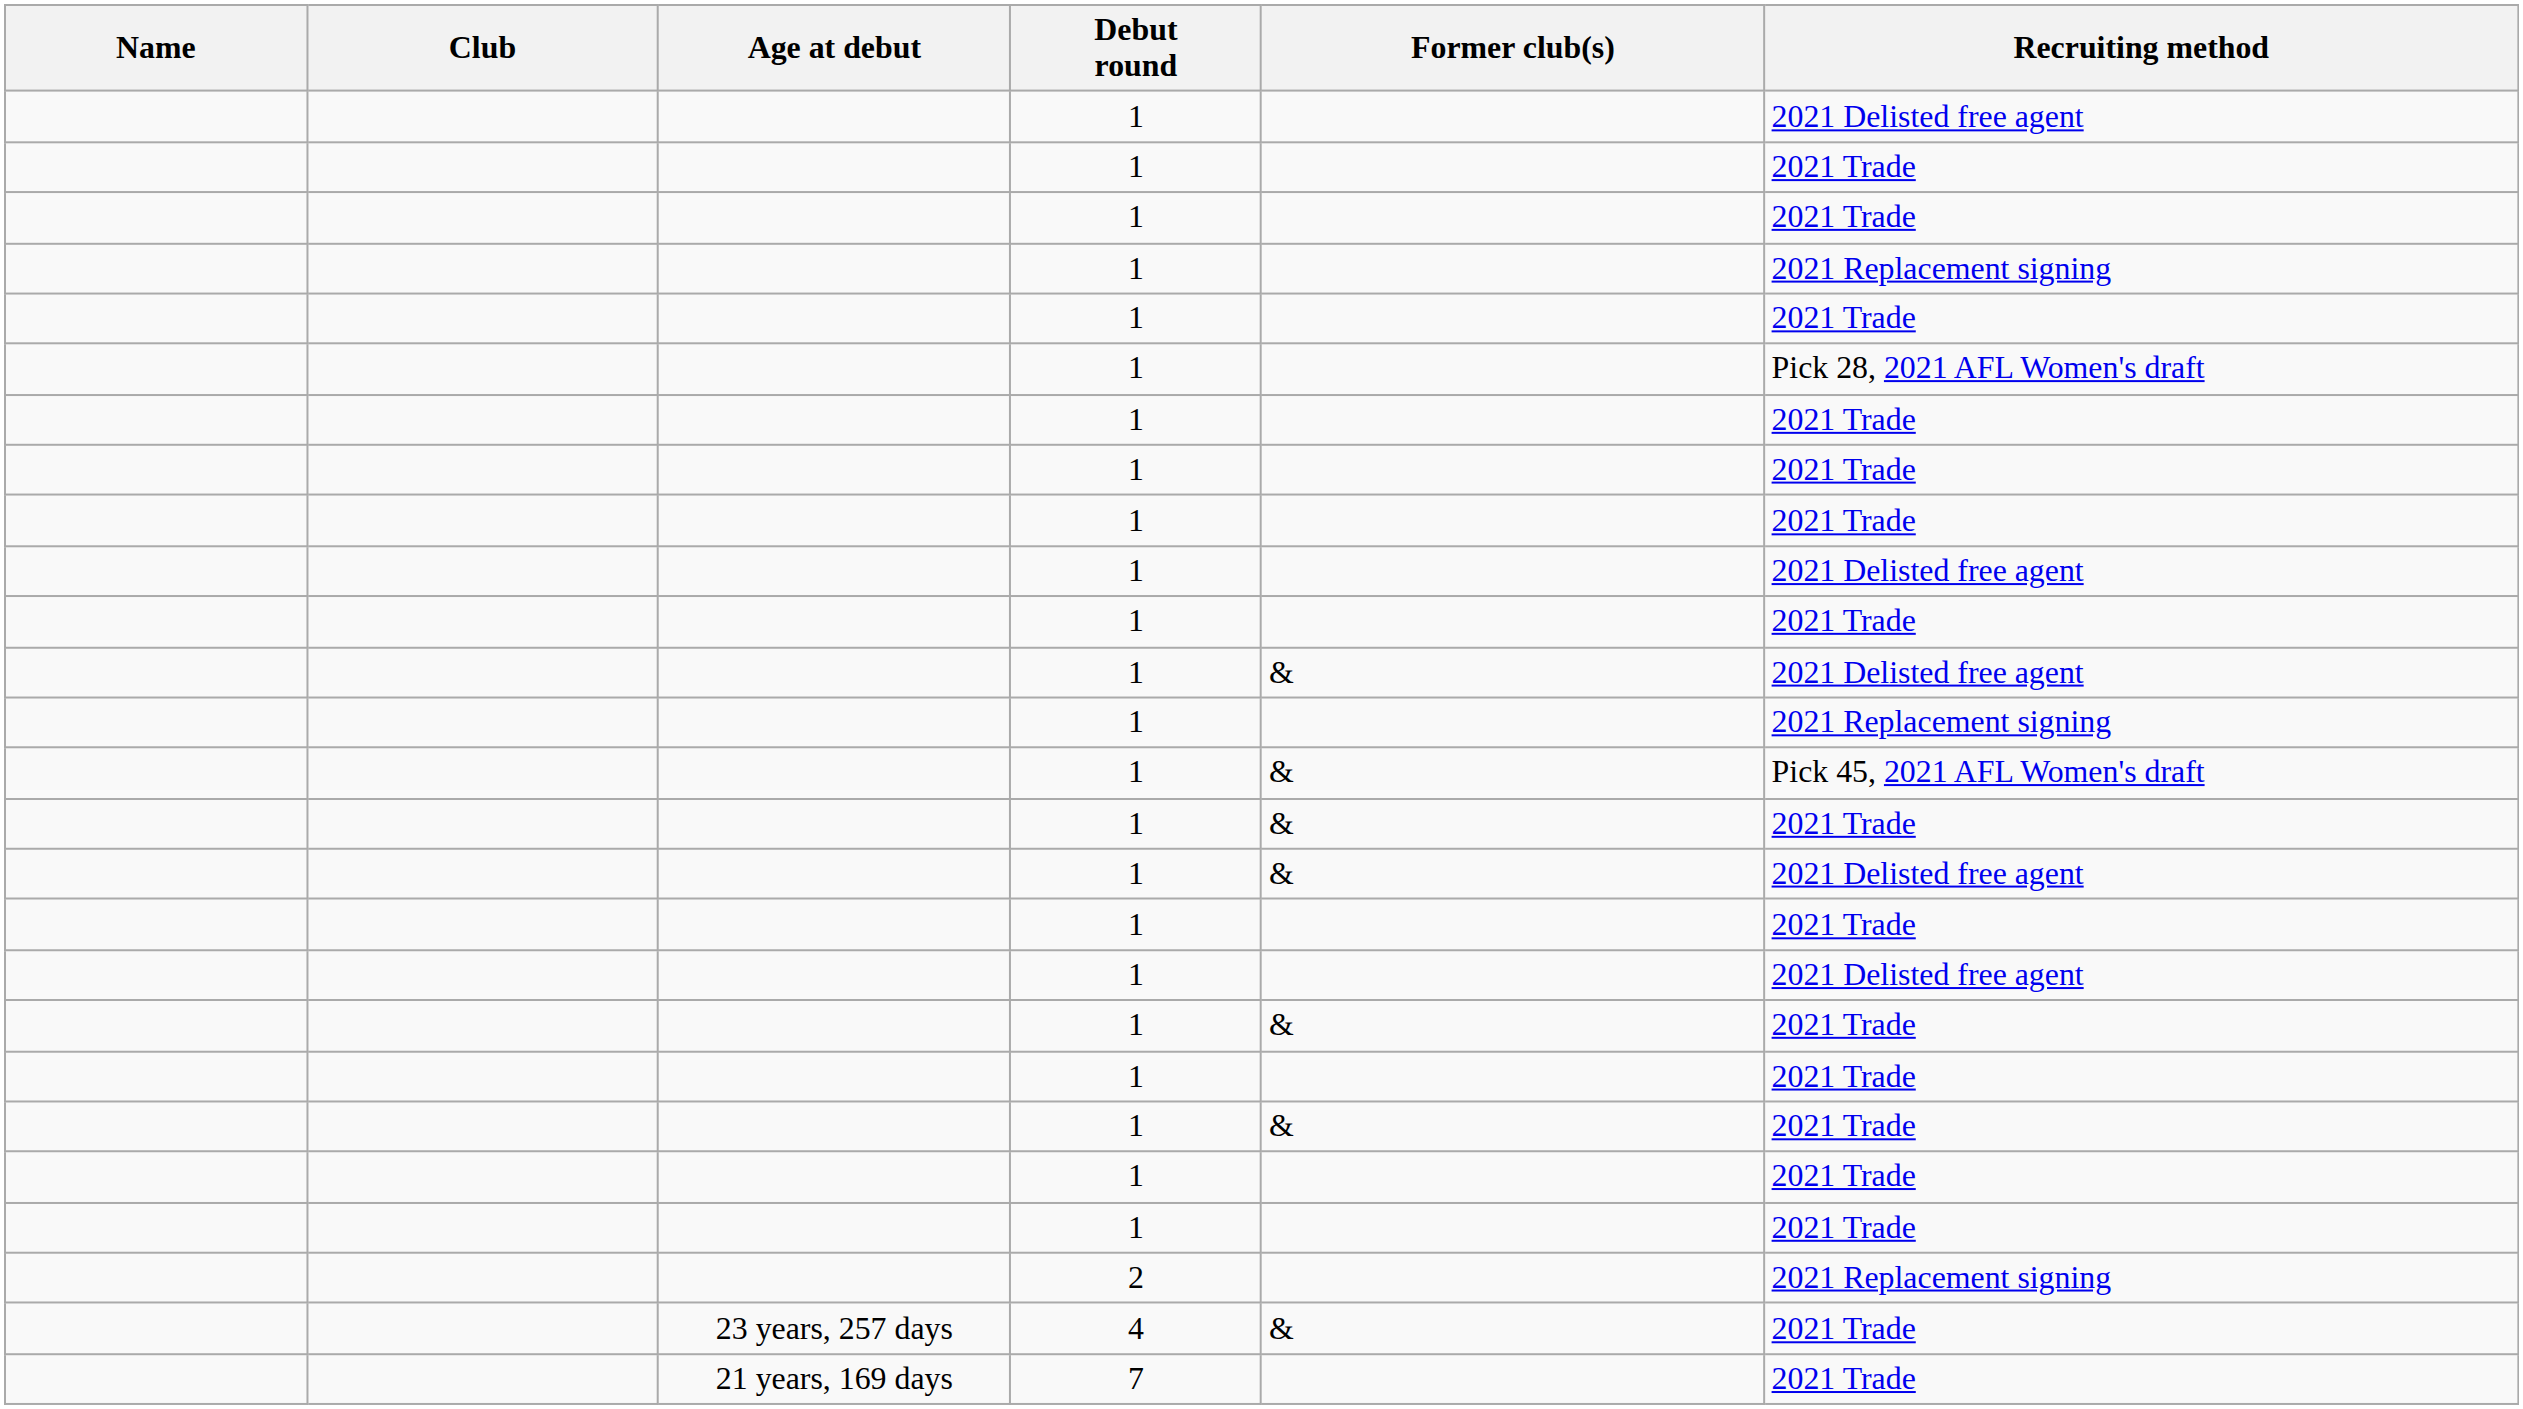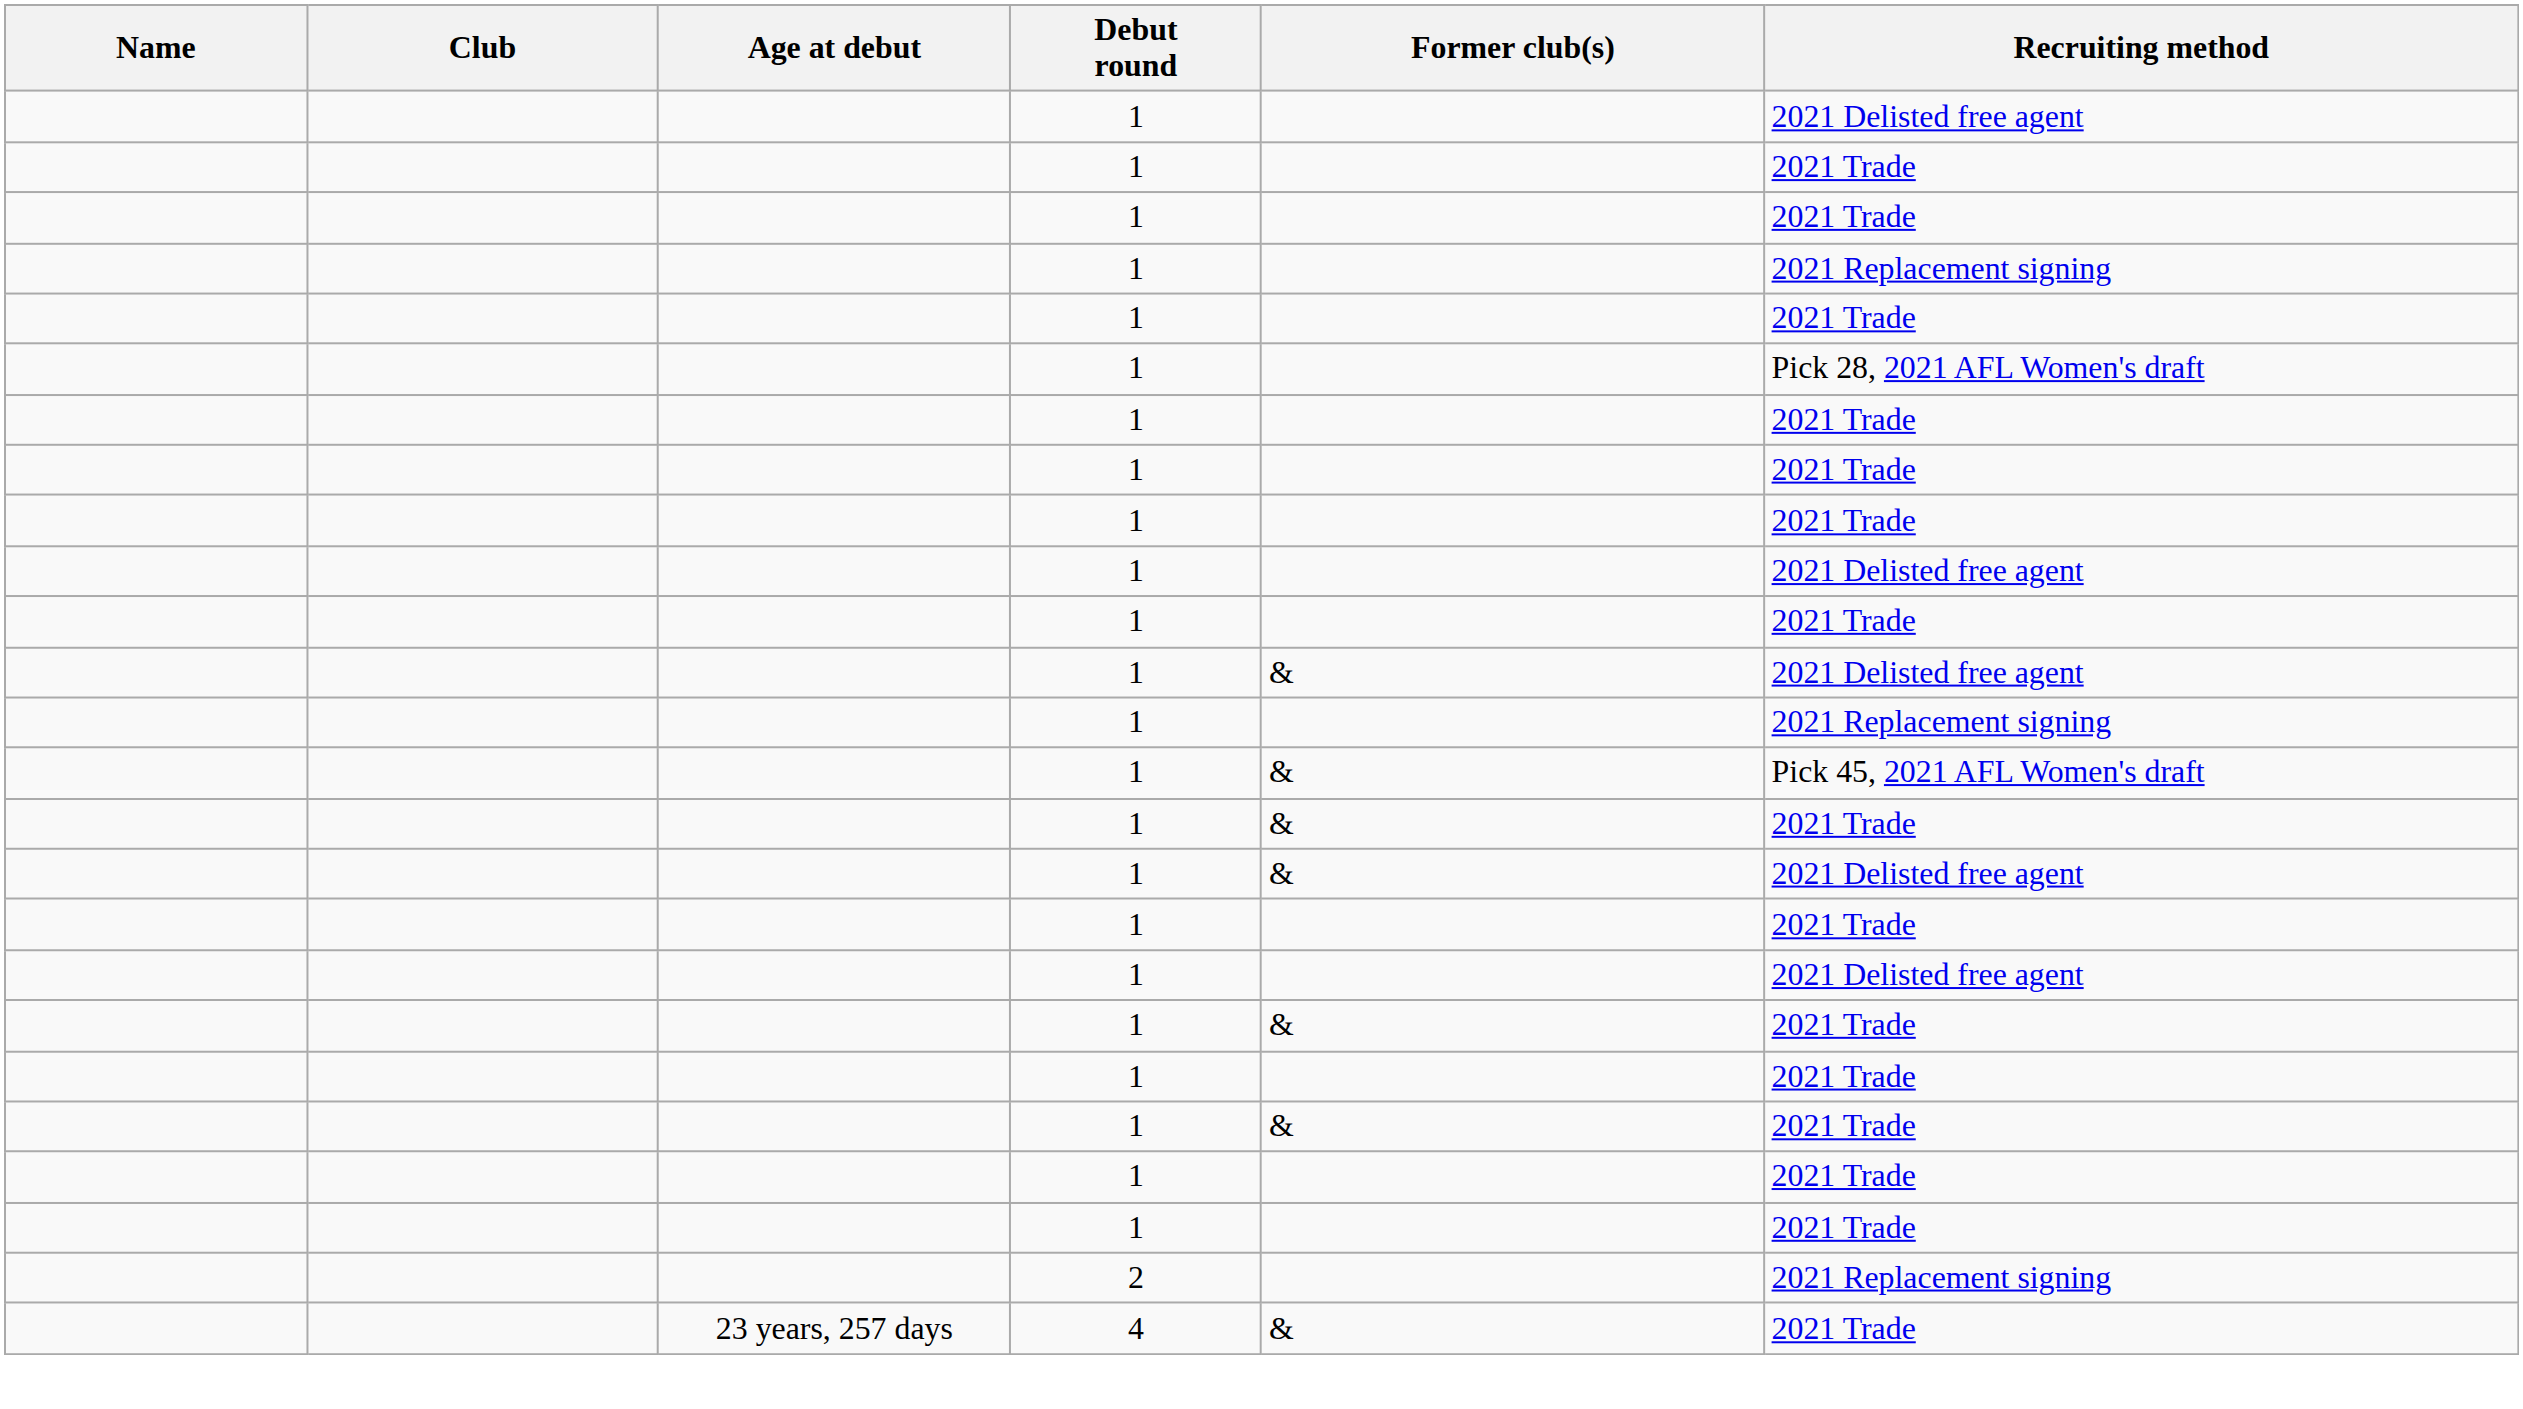- row: 21 years, 169 days | 7 | 2021 Trade
